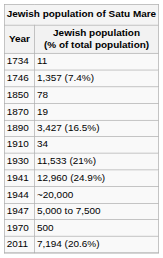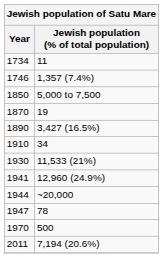1850 | Jewish population (% of total population): 78 -> 5,000 to 7,500
1947 | Jewish population (% of total population): 5,000 to 7,500 -> 78
